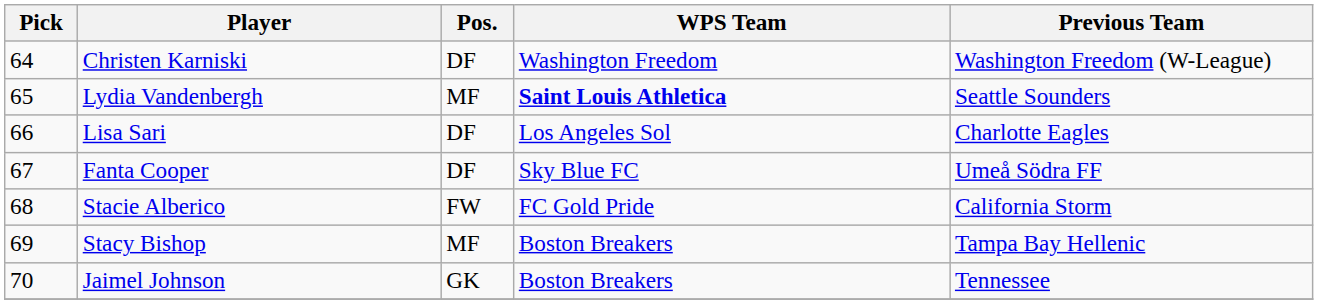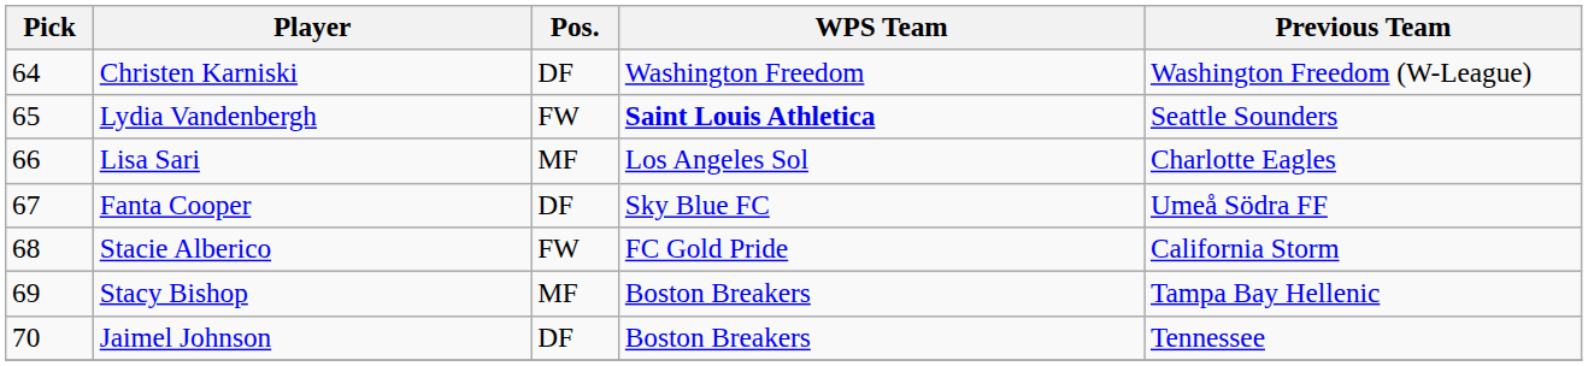Lydia Vandenbergh | Pos.: MF -> FW
Lisa Sari | Pos.: DF -> MF
Jaimel Johnson | Pos.: GK -> DF
